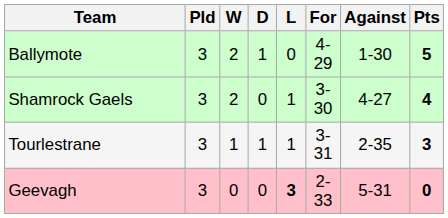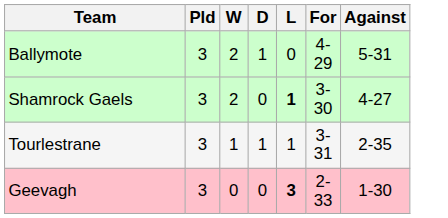- column: Pts | 5 | 4 | 3 | 0
Ballymote | Against: 1-30 -> 5-31
Shamrock Gaels | L: normal -> bold
Geevagh | Against: 5-31 -> 1-30
